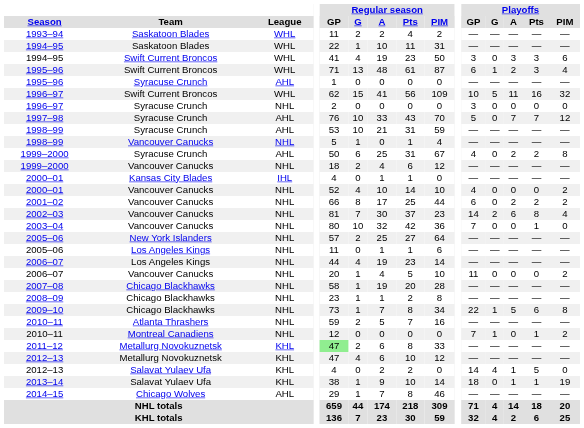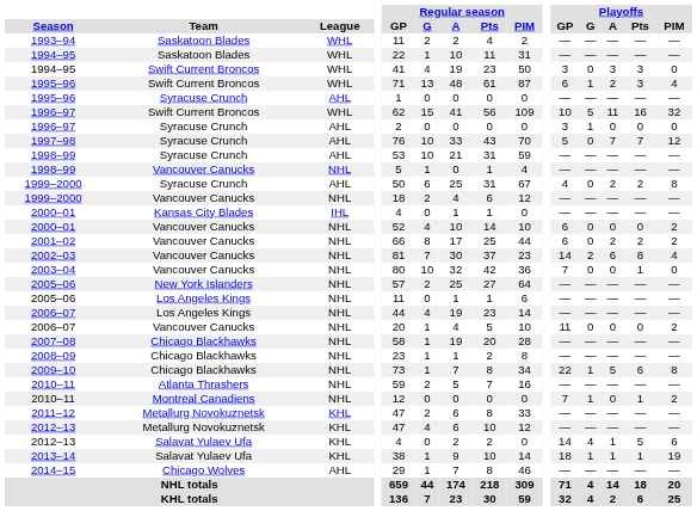1994–95 / Swift Current Broncos | Playoffs / PIM: 6 -> 0
1996–97 / Syracuse Crunch | League: NHL -> AHL
1996–97 / Syracuse Crunch | Playoffs / G: 0 -> 1
2000–01 / Vancouver Canucks | Playoffs / GP: 4 -> 6
2011–12 | Regular season / GP: lightgreen background -> no background
2012–13 / Salavat Yulaev Ufa | Playoffs / PIM: 0 -> 6
2013–14 | Playoffs / G: 0 -> 1
